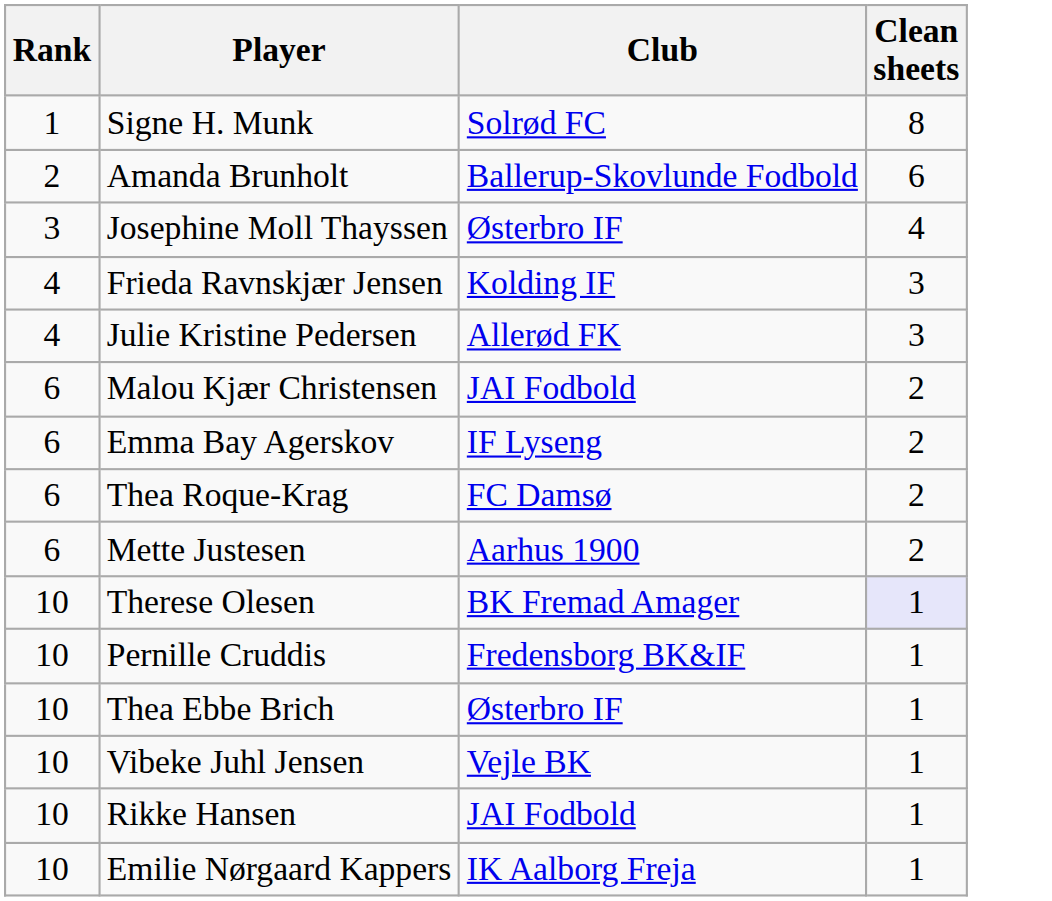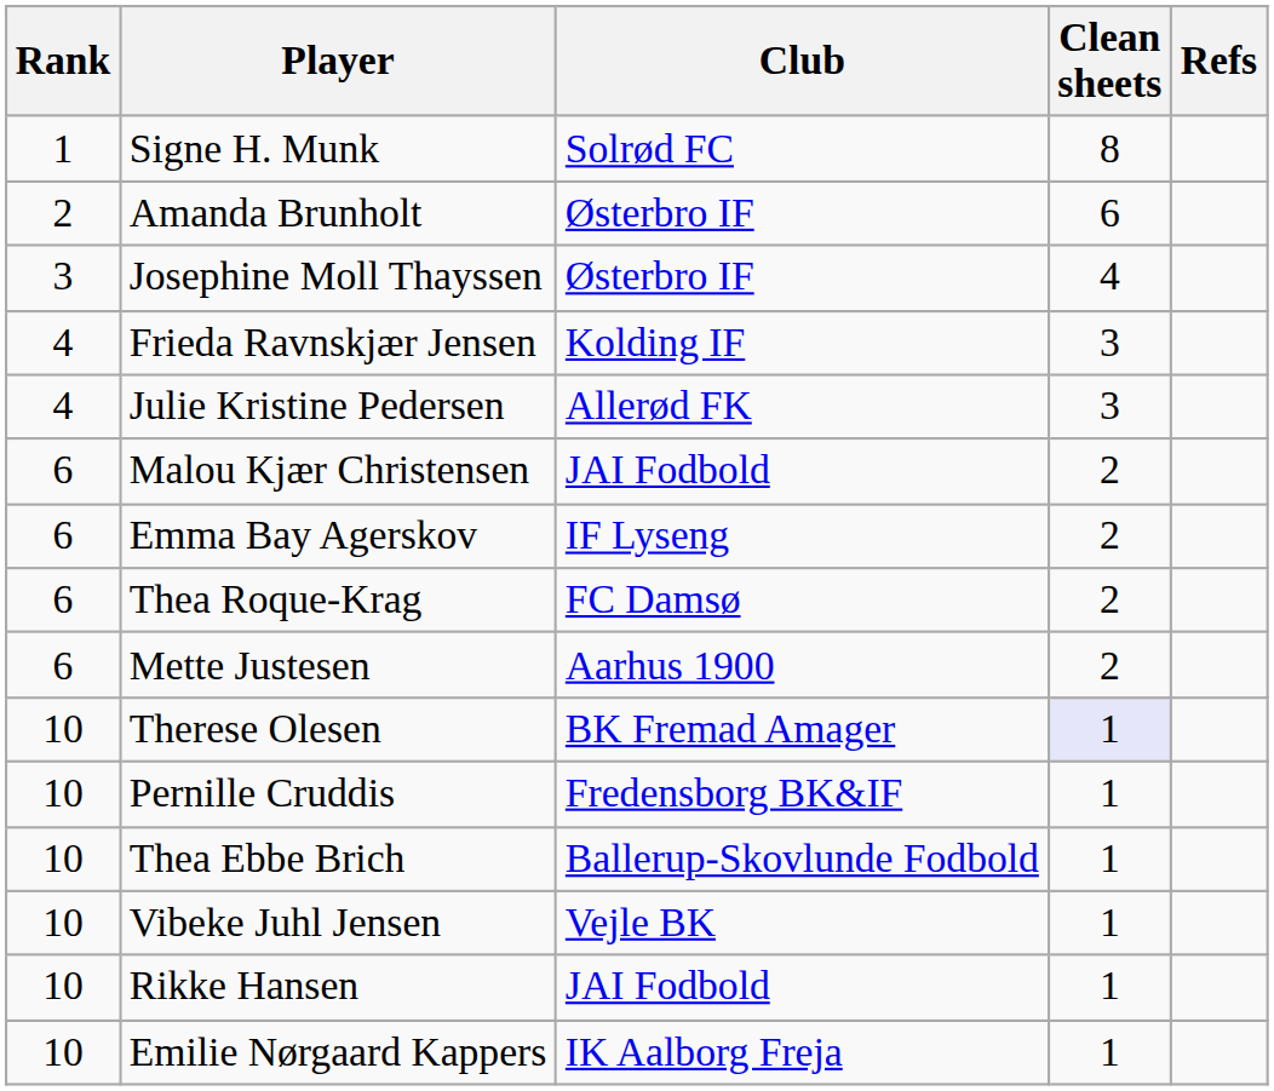+ column: Refs
Amanda Brunholt | Club: Ballerup-Skovlunde Fodbold -> Østerbro IF
Thea Ebbe Brich | Club: Østerbro IF -> Ballerup-Skovlunde Fodbold
